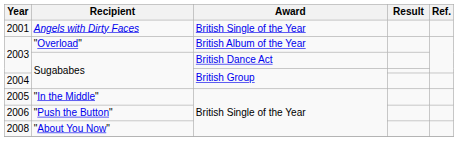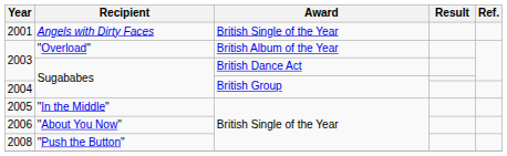2006 | Recipient: "Push the Button" -> "About You Now"
2008 | Recipient: "About You Now" -> "Push the Button"
